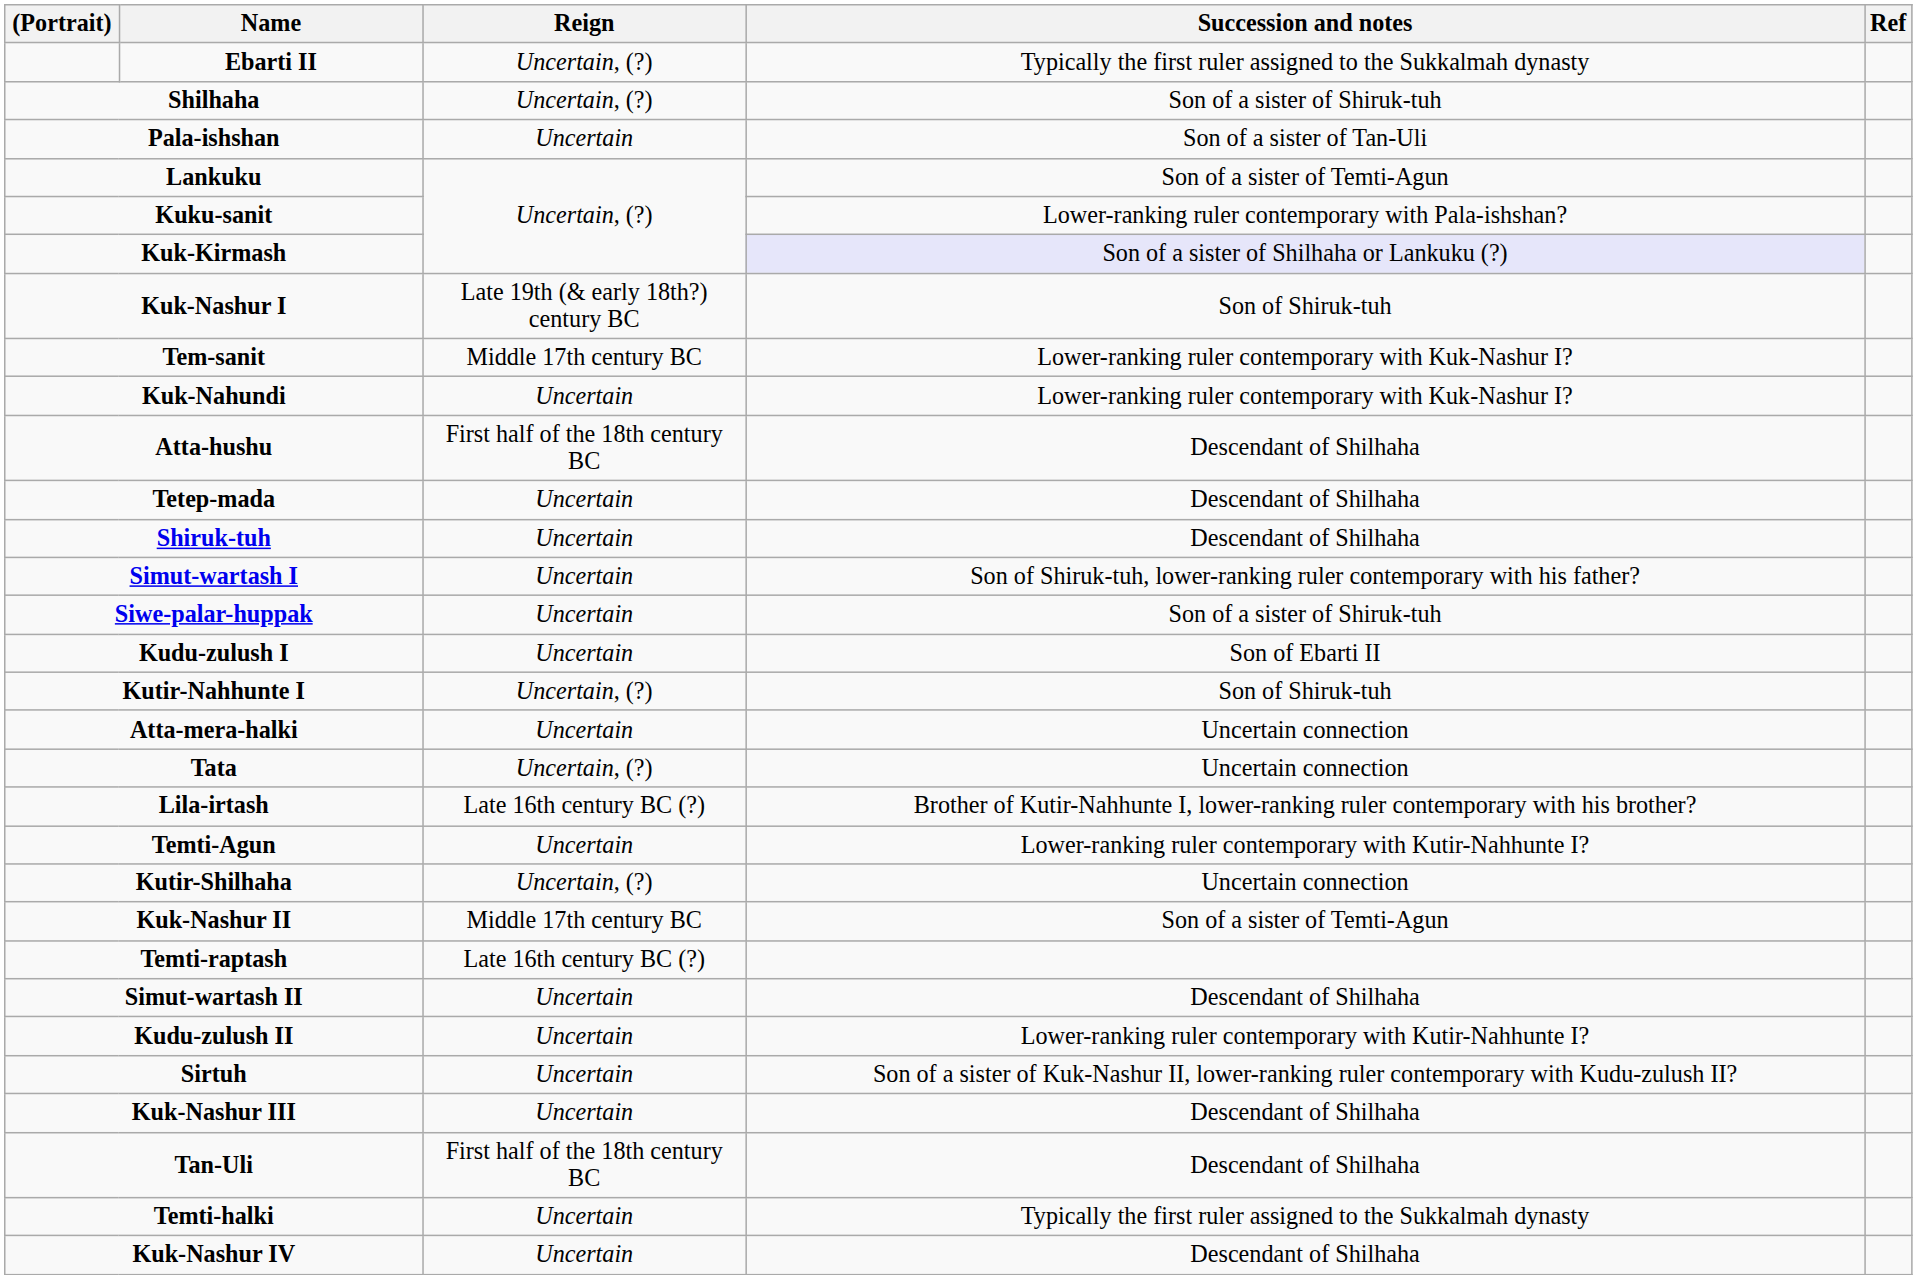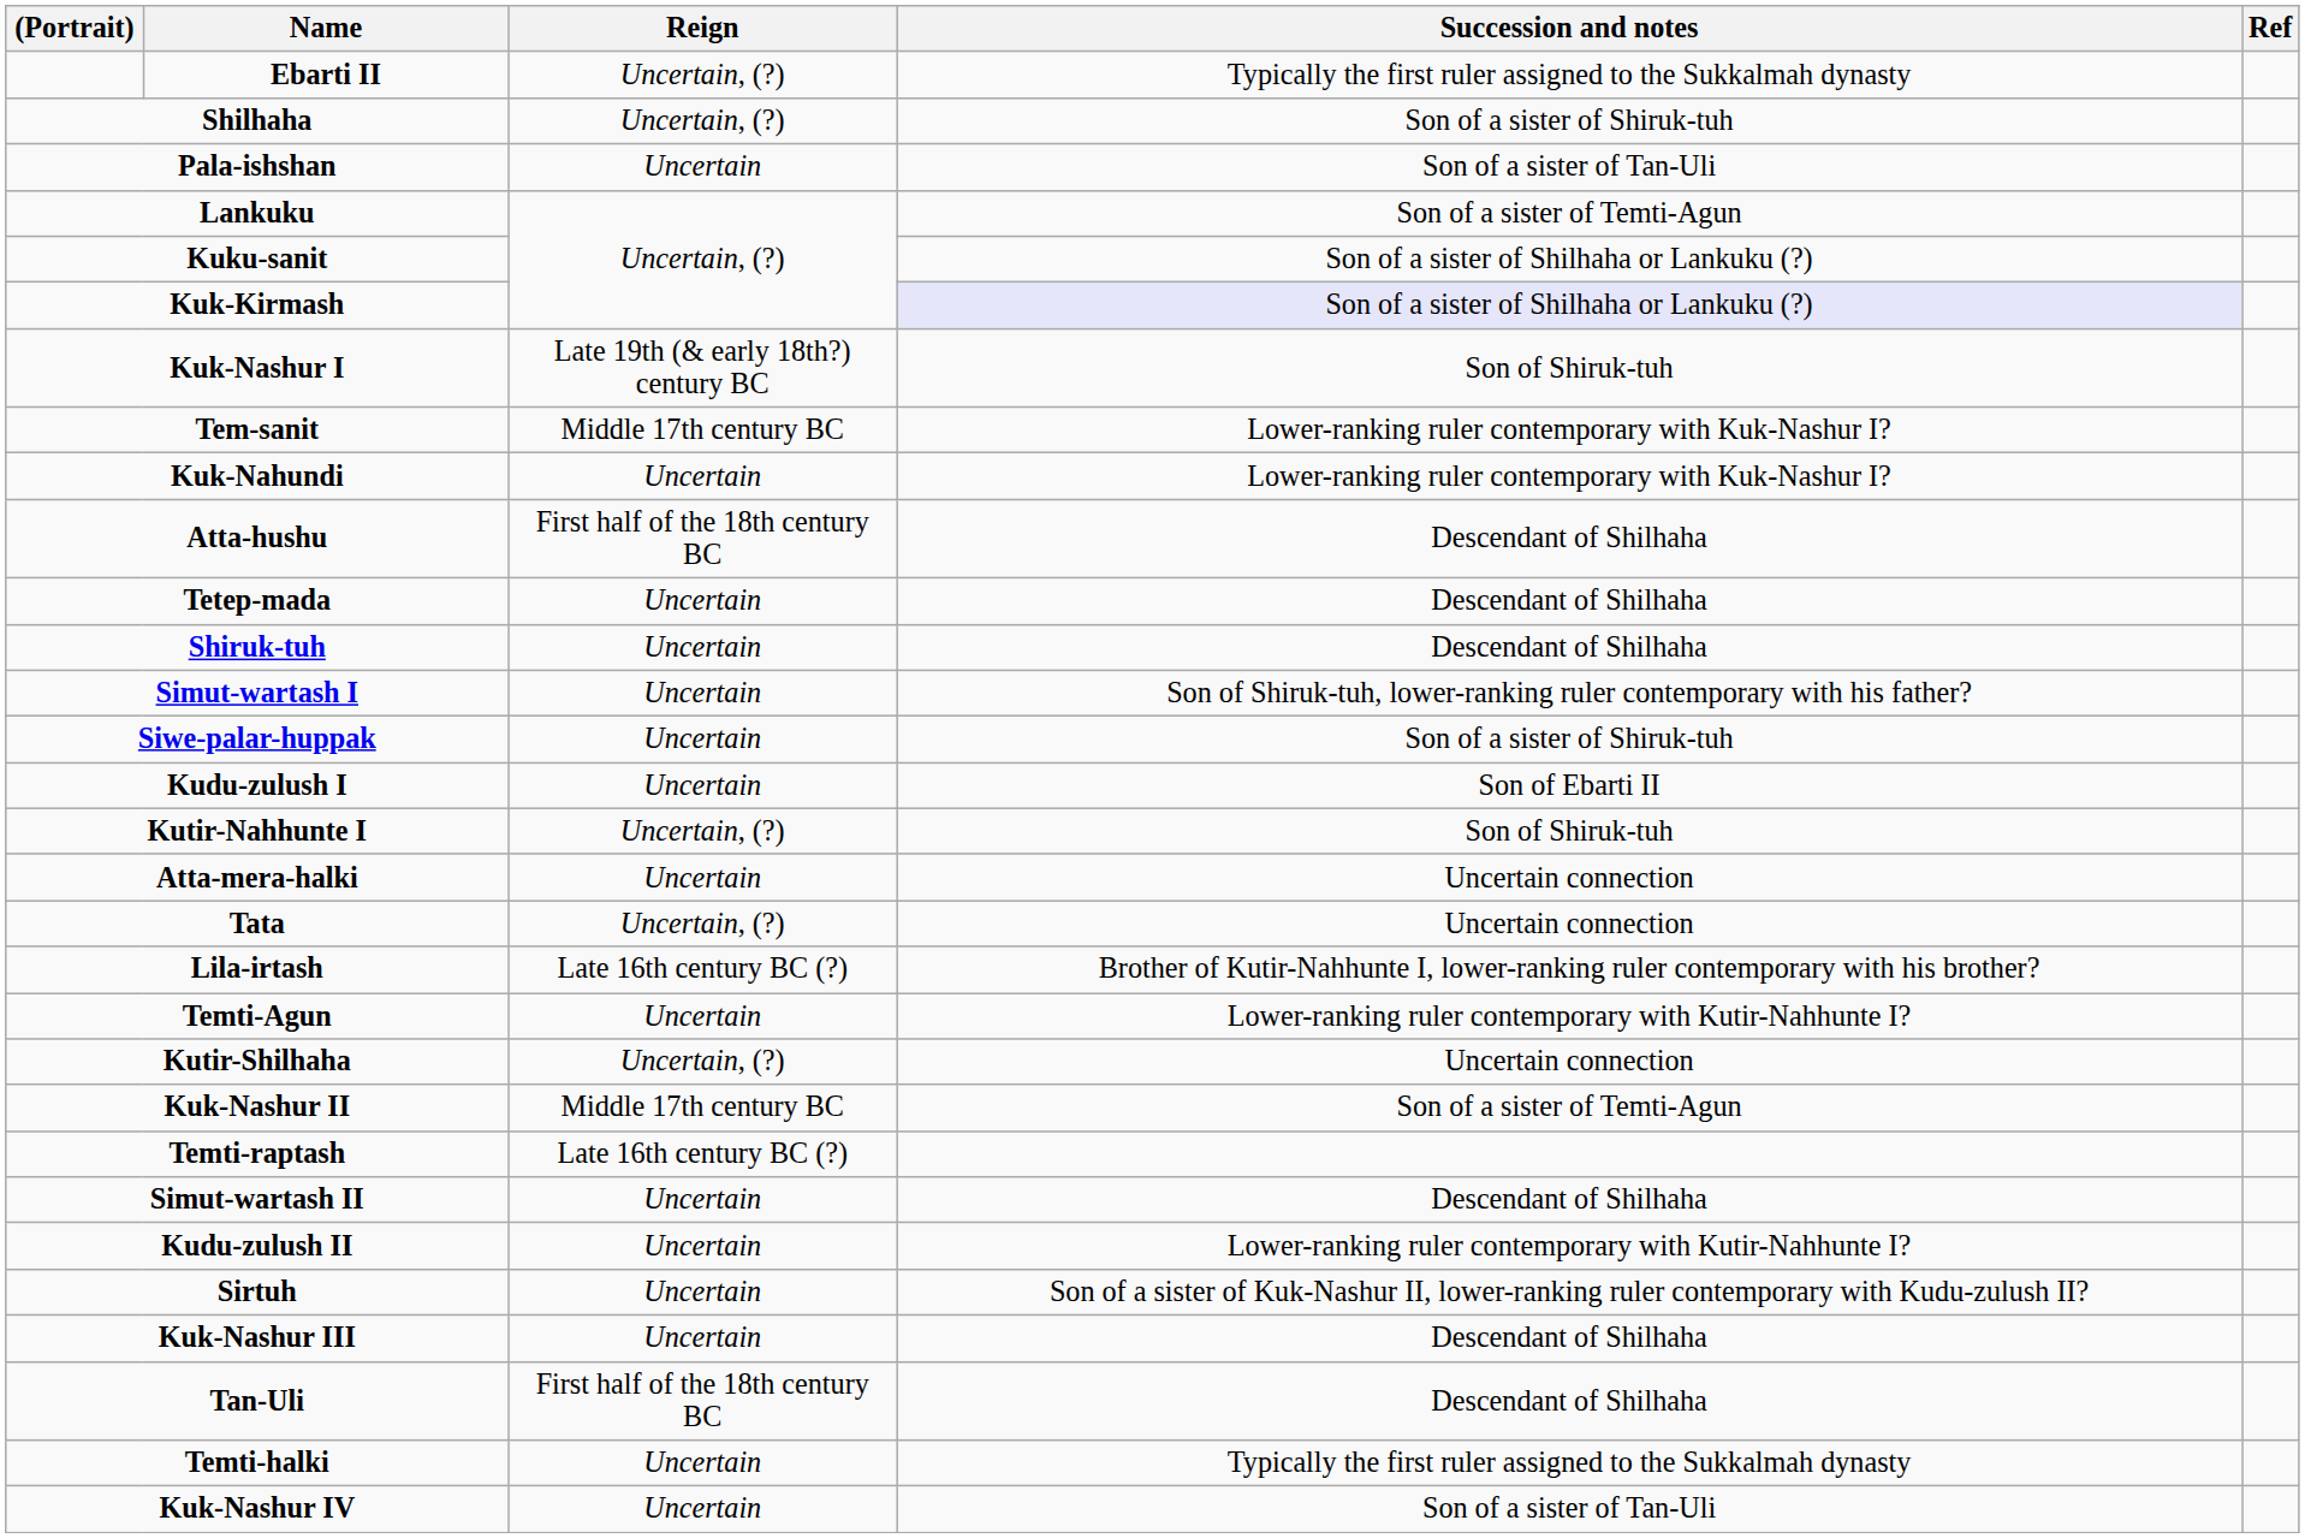Kuku-sanit | Succession and notes: Lower-ranking ruler contemporary with Pala-ishshan? -> Son of a sister of Shilhaha or Lankuku (?)
Kuk-Nashur IV | Succession and notes: Descendant of Shilhaha -> Son of a sister of Tan-Uli
